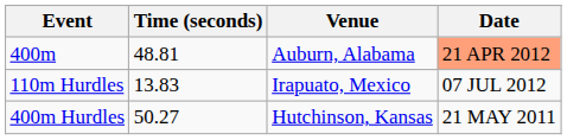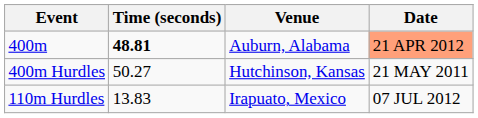400m | Time (seconds): normal -> bold
rows swapped: 400m Hurdles <-> 110m Hurdles
